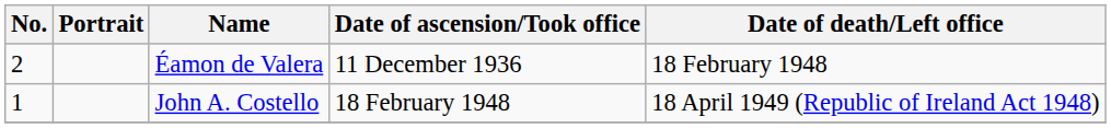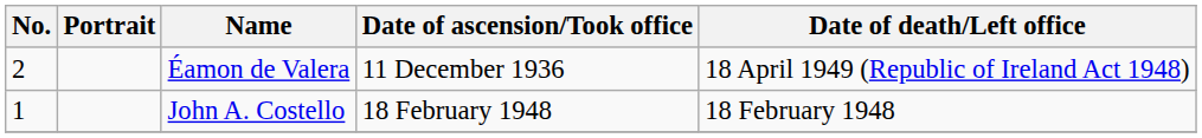Éamon de Valera | Date of death/Left office: 18 February 1948 -> 18 April 1949 (Republic of Ireland Act 1948)
John A. Costello | Date of death/Left office: 18 April 1949 (Republic of Ireland Act 1948) -> 18 February 1948
